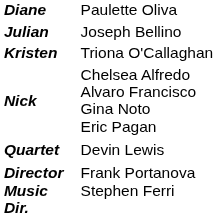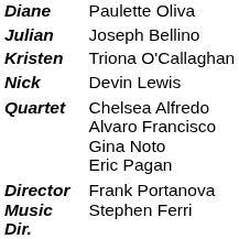Nick | column 2: Chelsea Alfredo Alvaro Francisco Gina Noto Eric Pagan -> Devin Lewis
Quartet | column 2: Devin Lewis -> Chelsea Alfredo Alvaro Francisco Gina Noto Eric Pagan
